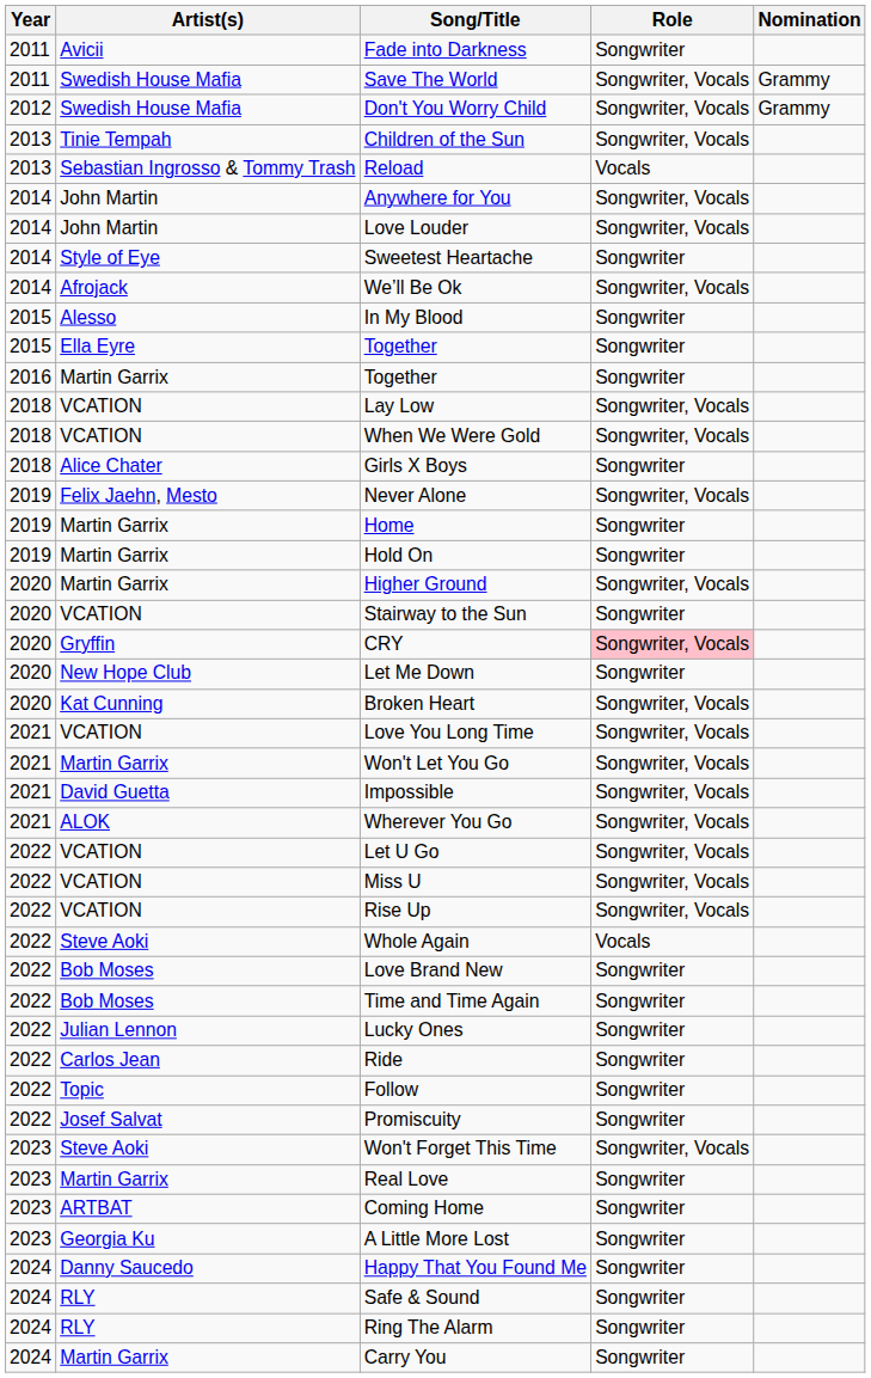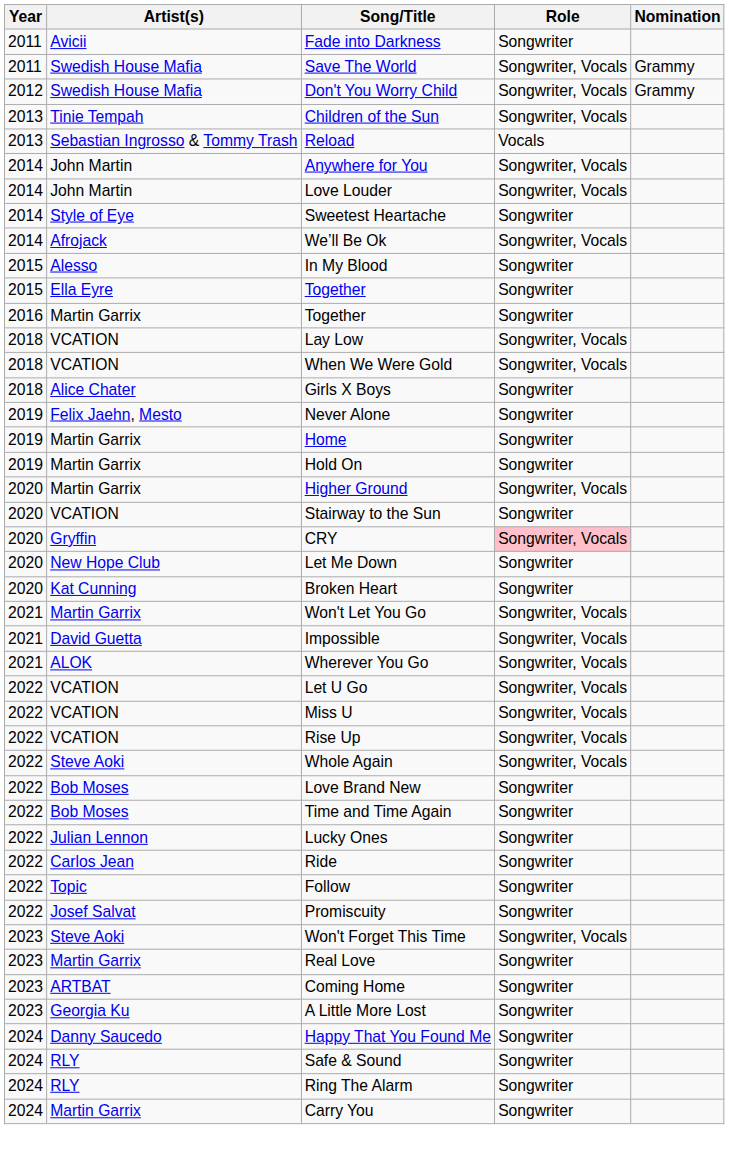Never Alone | Role: Songwriter, Vocals -> Songwriter
Broken Heart | Role: Songwriter, Vocals -> Songwriter
- row: 2021 | VCATION | Love You Long Time | Songwriter, Vocals
Whole Again | Role: Vocals -> Songwriter, Vocals
